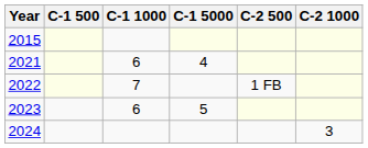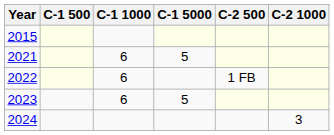2021 | C-1 5000: 4 -> 5
2022 | C-1 1000: 7 -> 6
